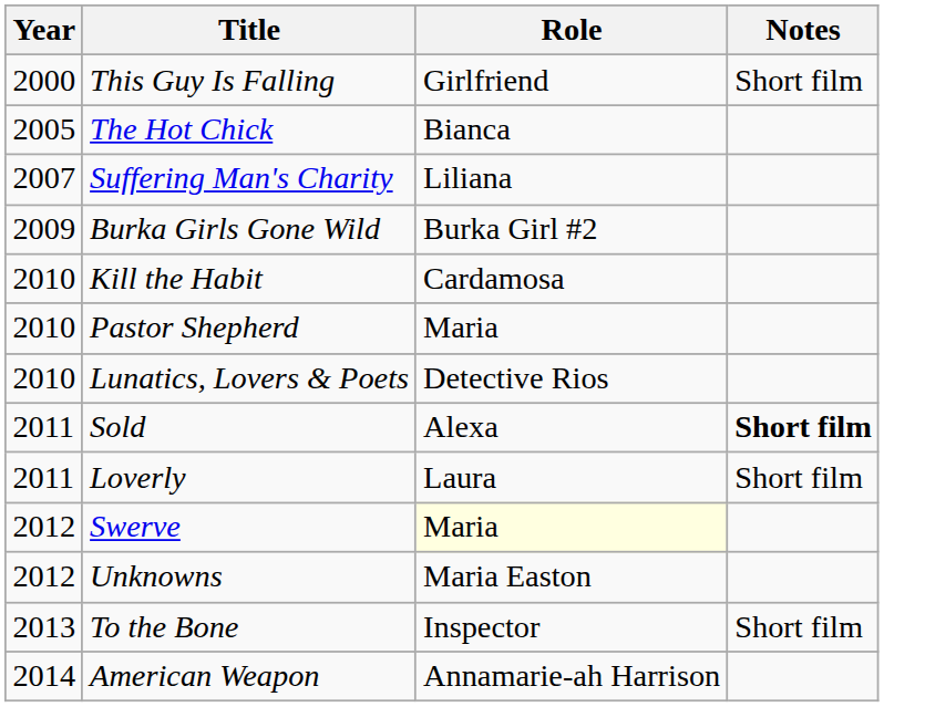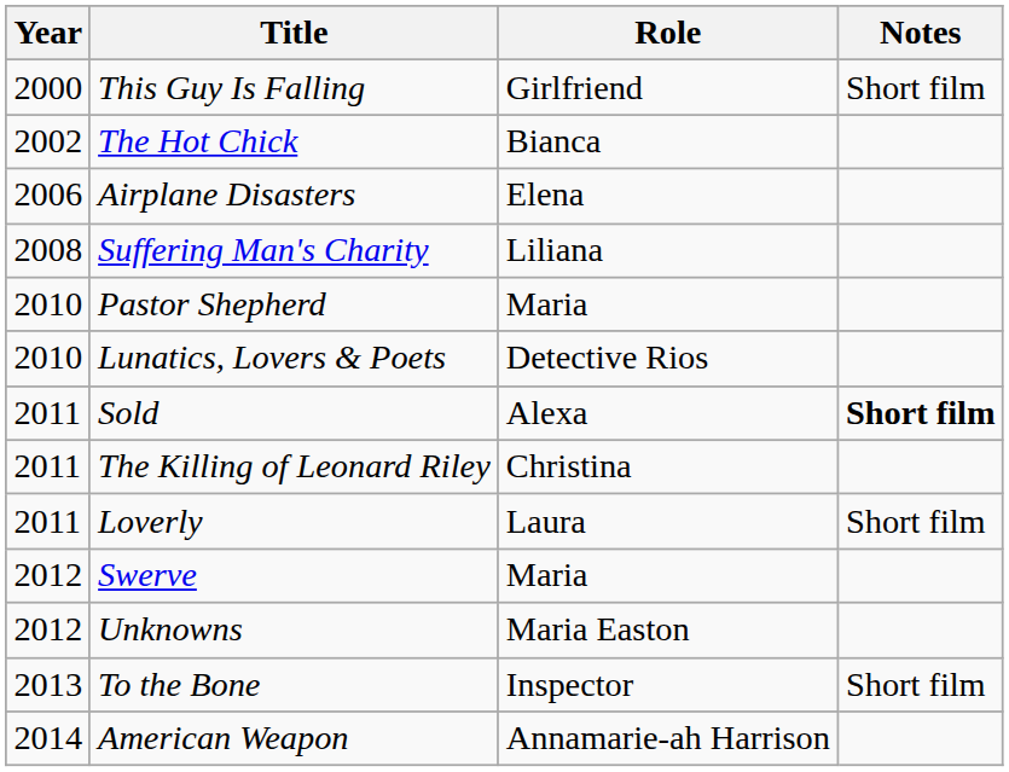The Hot Chick | Year: 2005 -> 2002
+ row: 2006 | Airplane Disasters | Elena
Suffering Man's Charity | Year: 2007 -> 2008
- row: 2009 | Burka Girls Gone Wild | Burka Girl #2
- row: 2010 | Kill the Habit | Cardamosa
+ row: 2011 | The Killing of Leonard Riley | Christina
Swerve | Role: lightyellow background -> no background
